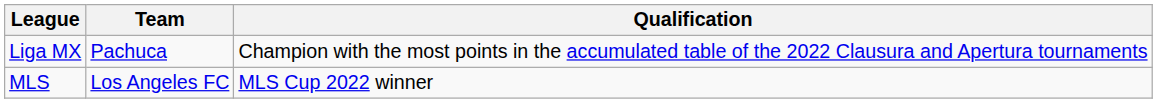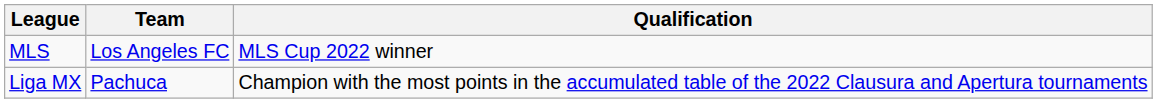rows swapped: Liga MX <-> MLS
